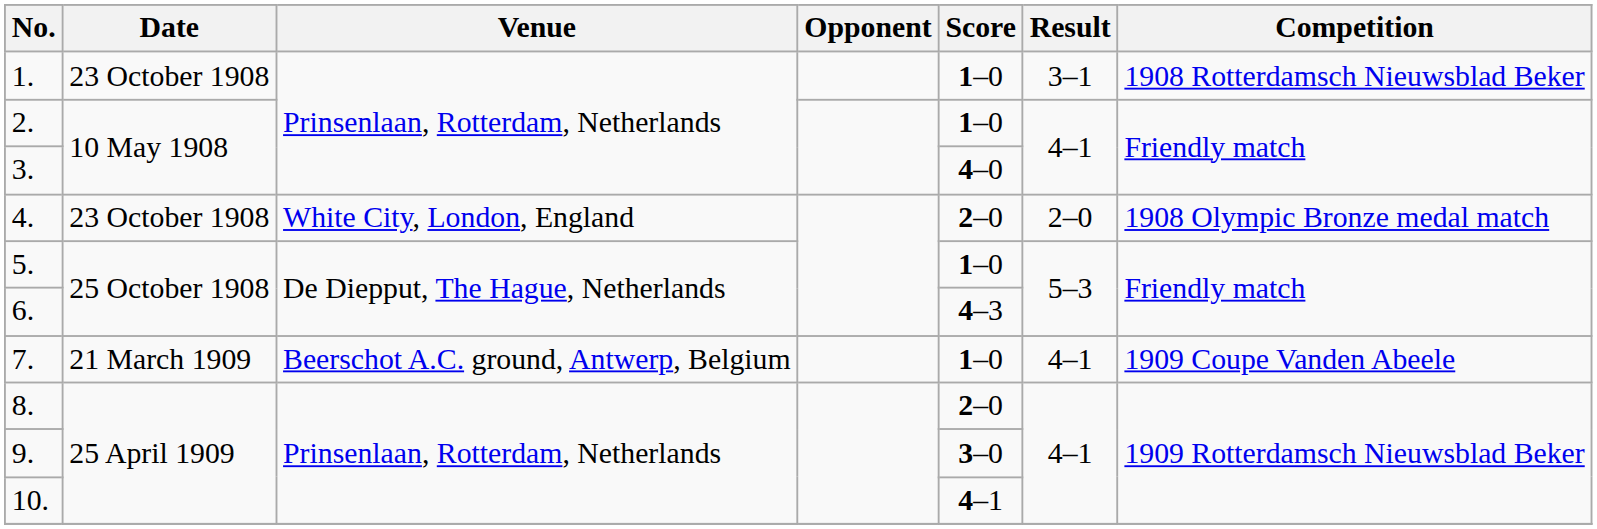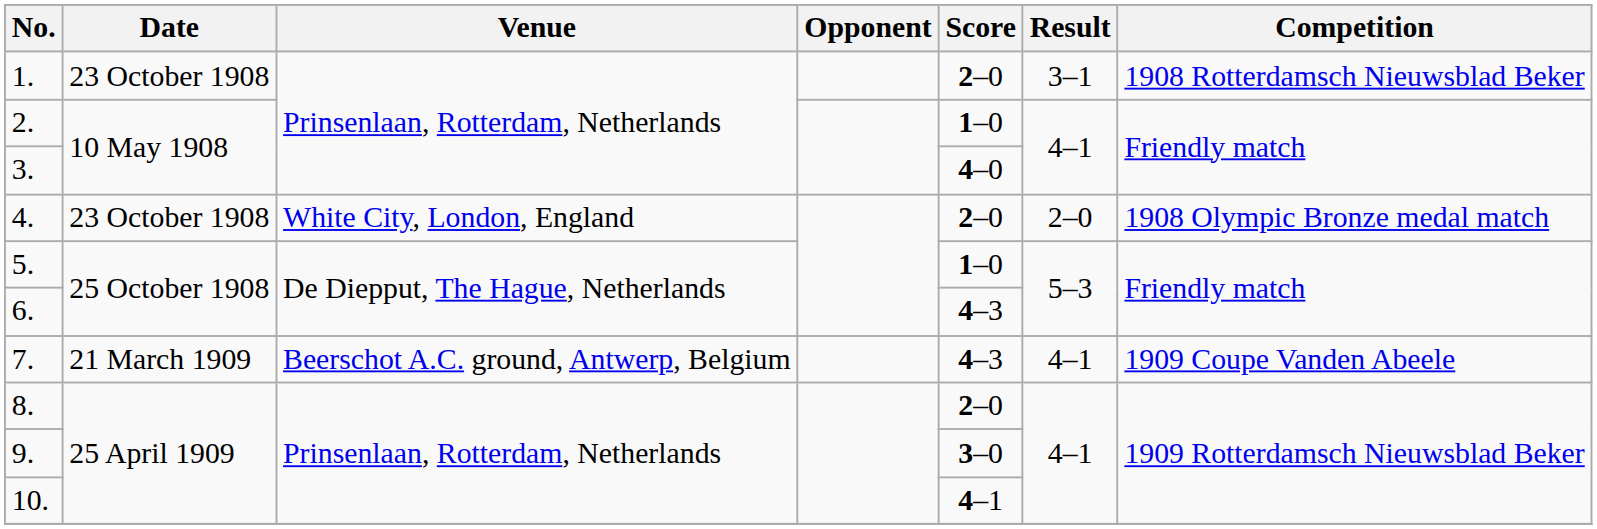1. | Score: 1–0 -> 2–0
7. | Score: 1–0 -> 4–3
